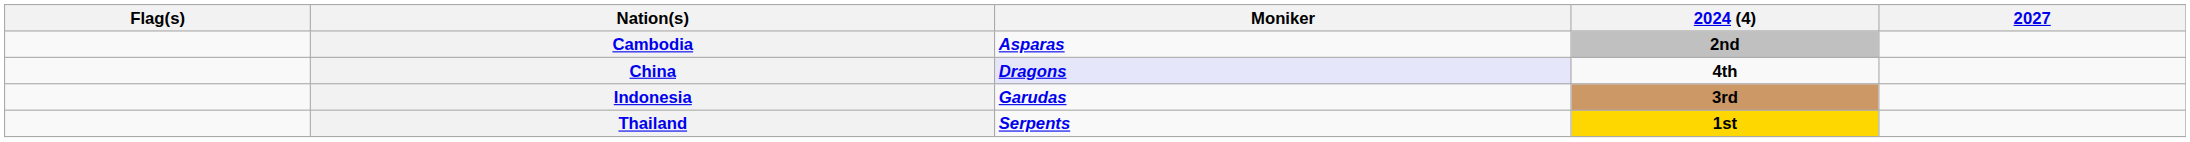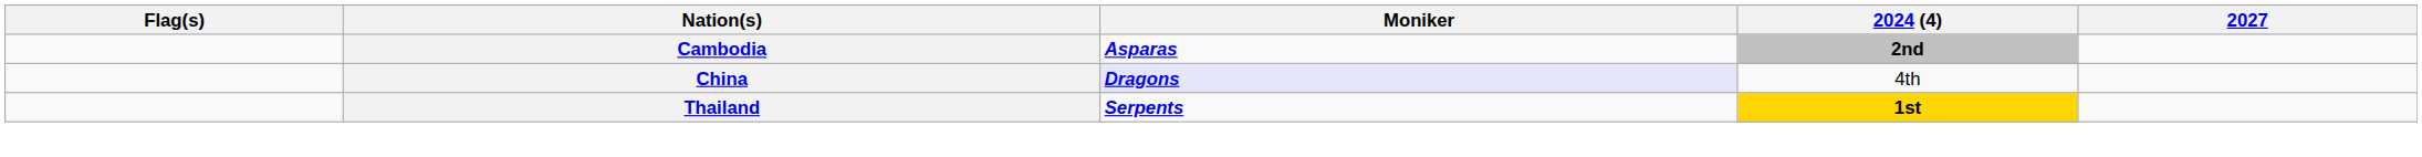China | 2024 (4): bold -> normal
- row: Indonesia | Garudas | 3rd
